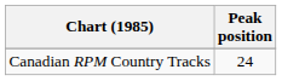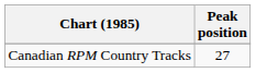Canadian RPM Country Tracks | Peak position: 24 -> 27
